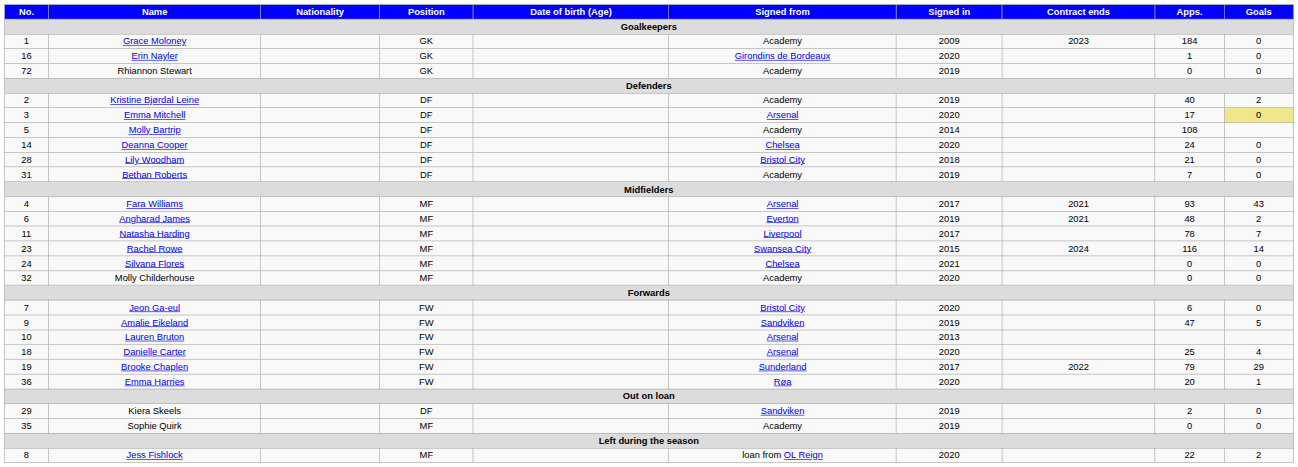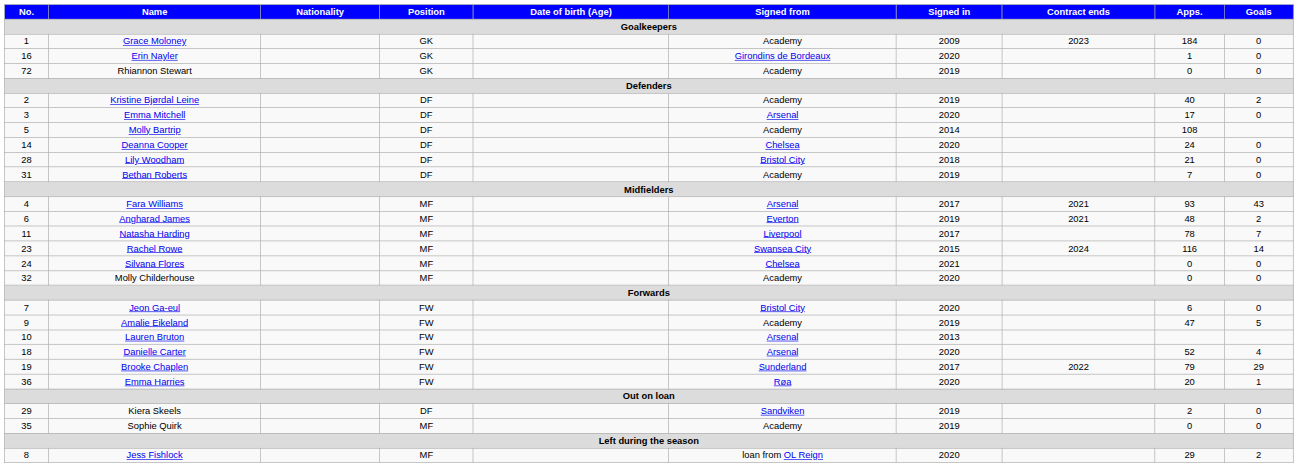Emma Mitchell | Goals: khaki background -> no background
Amalie Eikeland | Signed from: Sandviken -> Academy
Danielle Carter | Apps.: 25 -> 52
Jess Fishlock | Apps.: 22 -> 29
